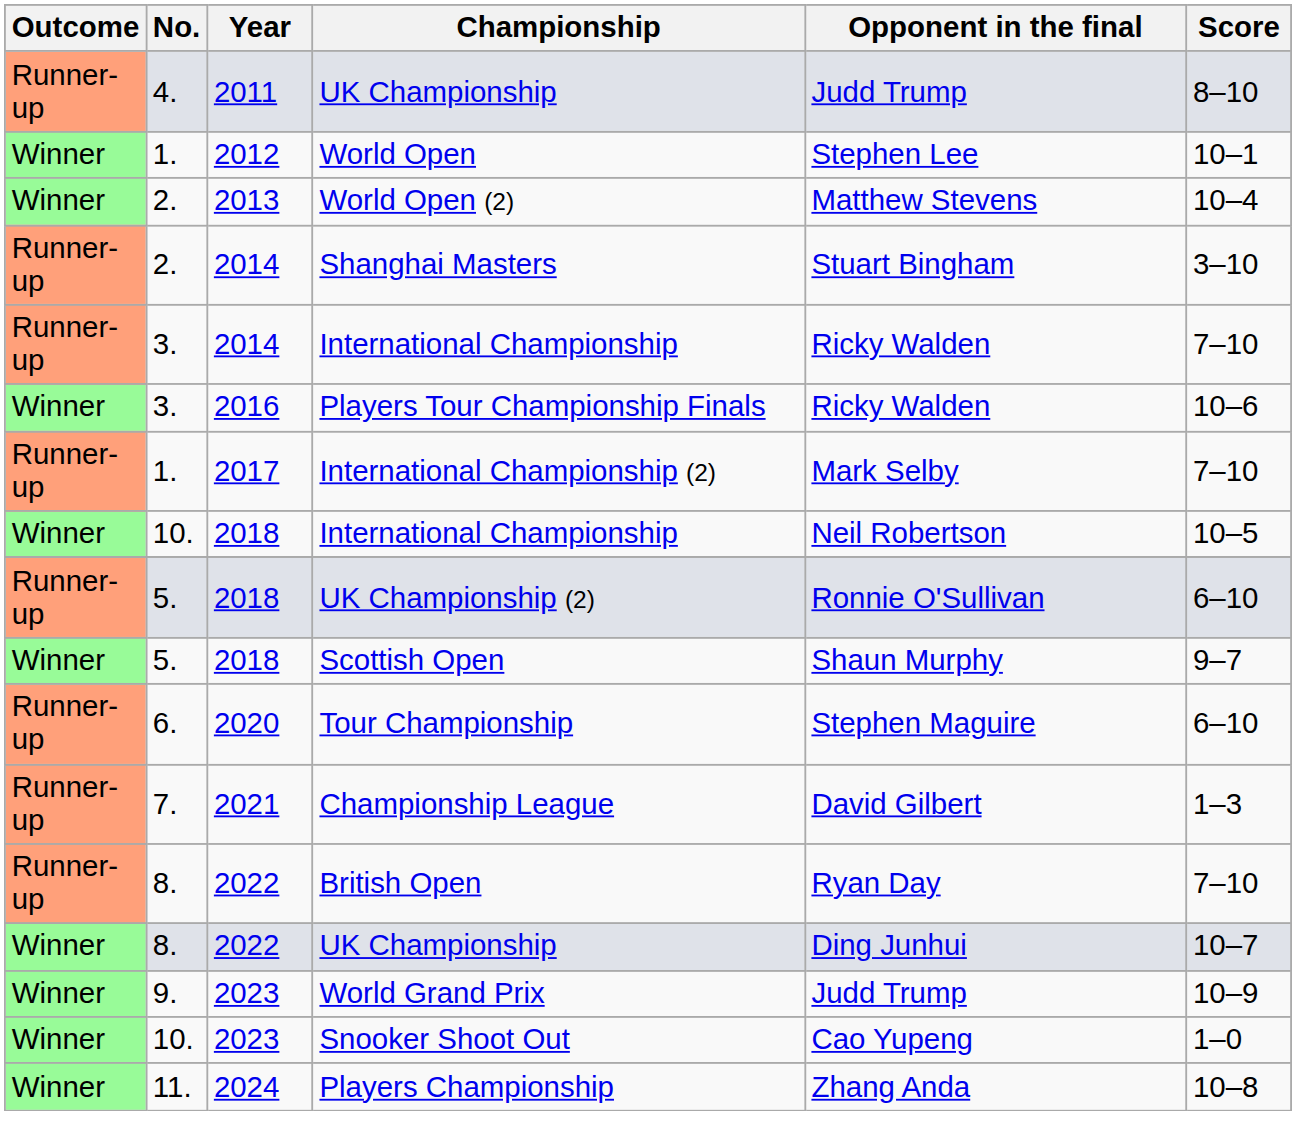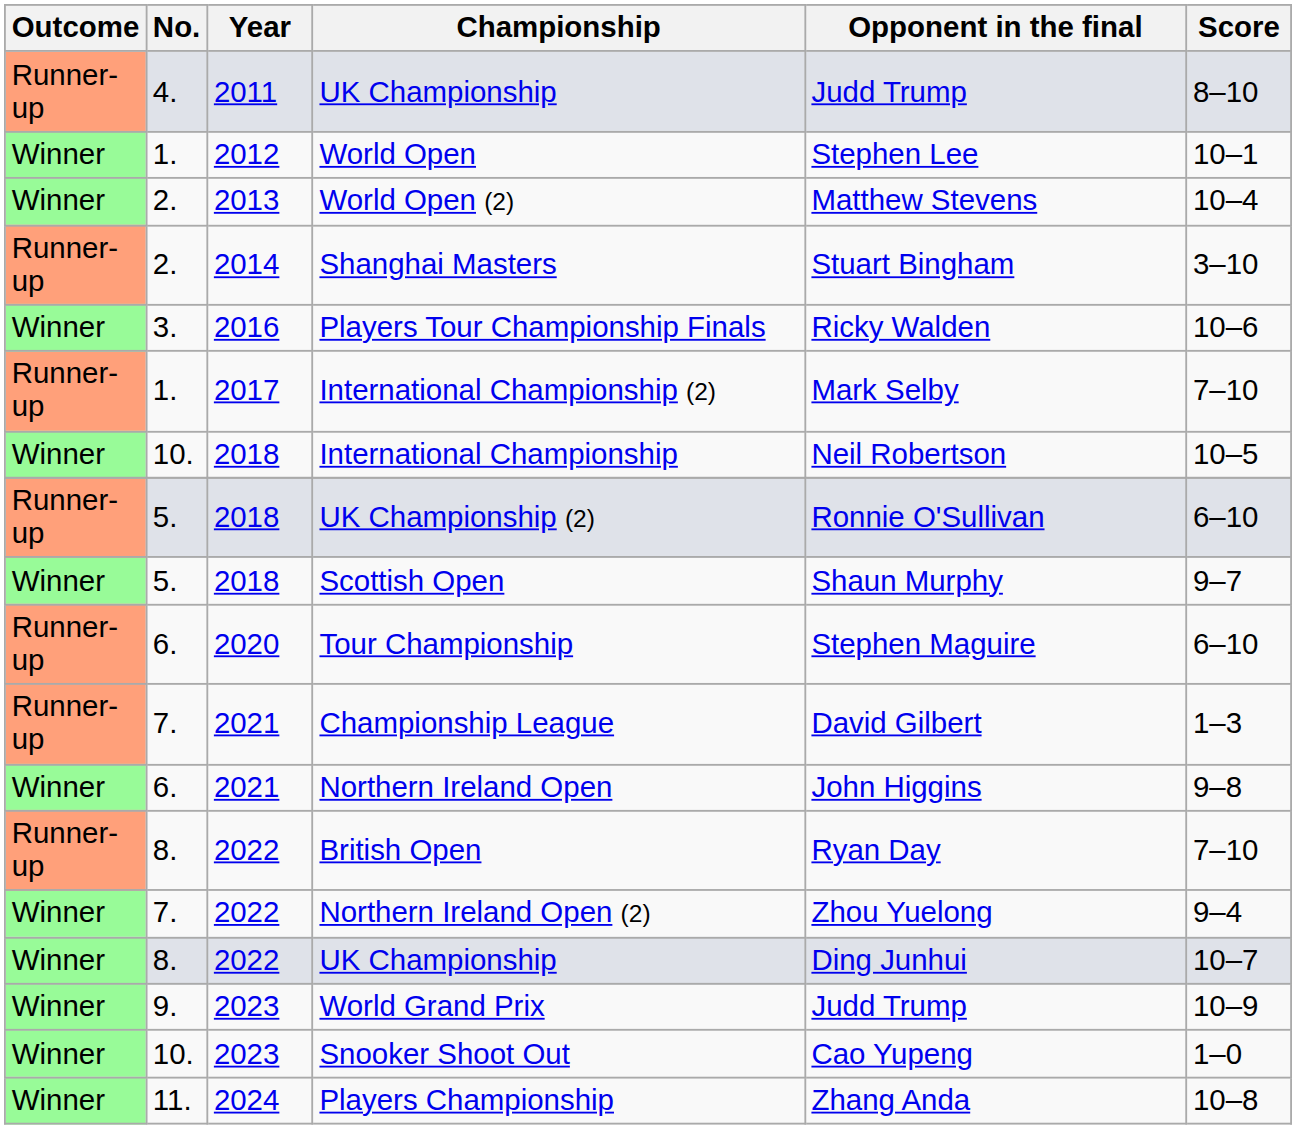- row: Runner-up | 3. | 2014 | International Championship | Ricky Walden | 7–10
+ row: Winner | 6. | 2021 | Northern Ireland Open | John Higgins | 9–8
+ row: Winner | 7. | 2022 | Northern Ireland Open (2) | Zhou Yuelong | 9–4
